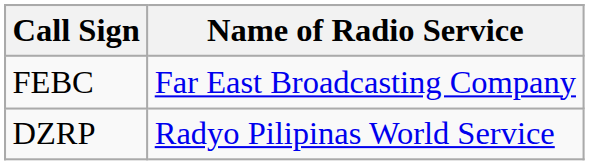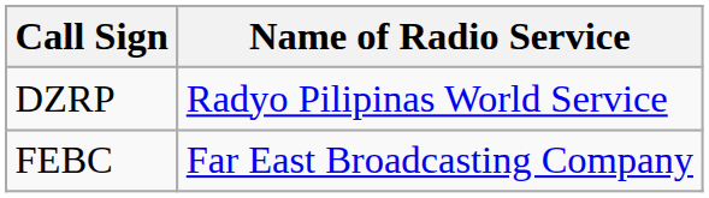rows swapped: DZRP <-> FEBC
